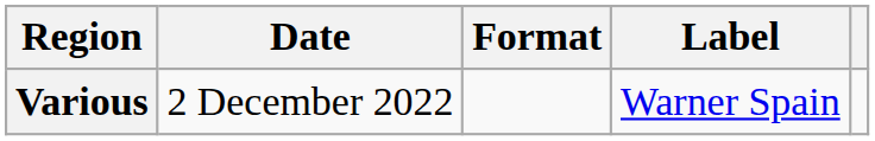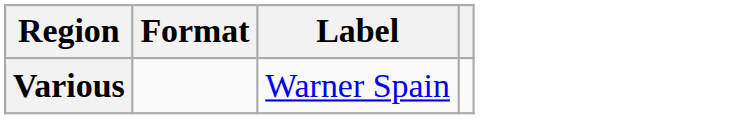- column: Date | 2 December 2022
